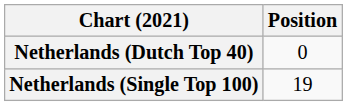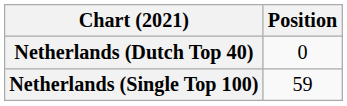Netherlands (Single Top 100) | Position: 19 -> 59
